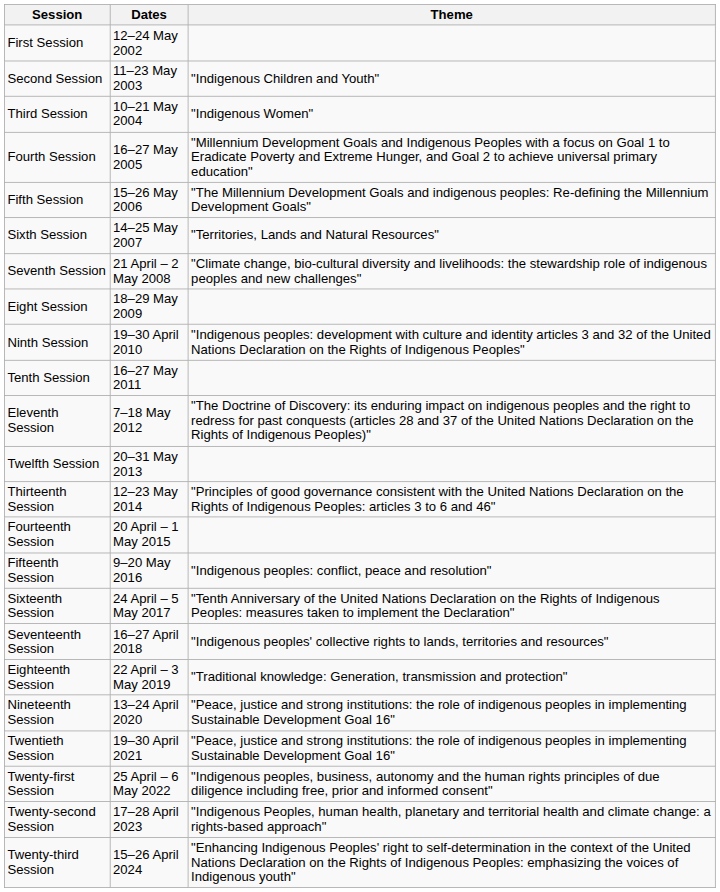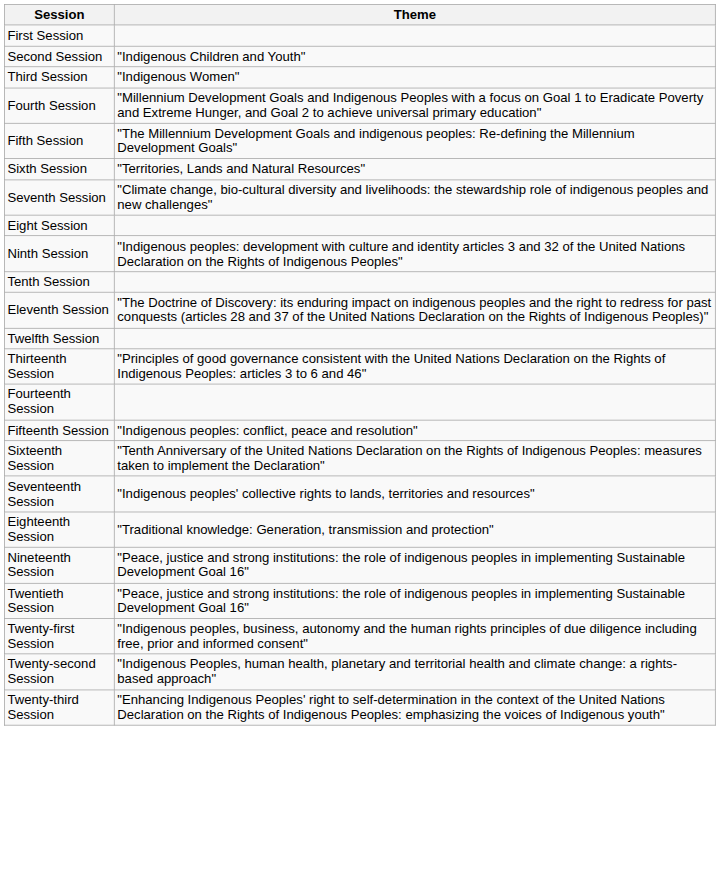- column: Dates | 12–24 May 2002 | 11–23 May 2003 | 10–21 May 2004 | 16–27 May 2005 | 15–26 May 2006 | 14–25 May 2007 | 21 April – 2 May 2008 | 18–29 May 2009 | 19–30 April 2010 | 16–27 May 2011 | 7–18 May 2012 | 20–31 May 2013 | 12–23 May 2014 | 20 April – 1 May 2015 | 9–20 May 2016 | 24 April – 5 May 2017 | 16–27 April 2018 | 22 April – 3 May 2019 | 13–24 April 2020 | 19–30 April 2021 | 25 April – 6 May 2022 | 17–28 April 2023 | 15–26 April 2024
